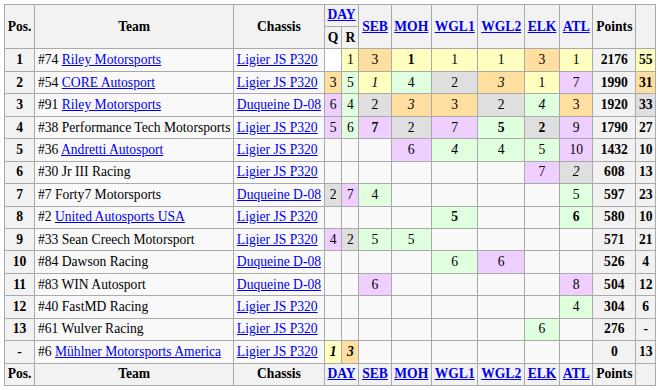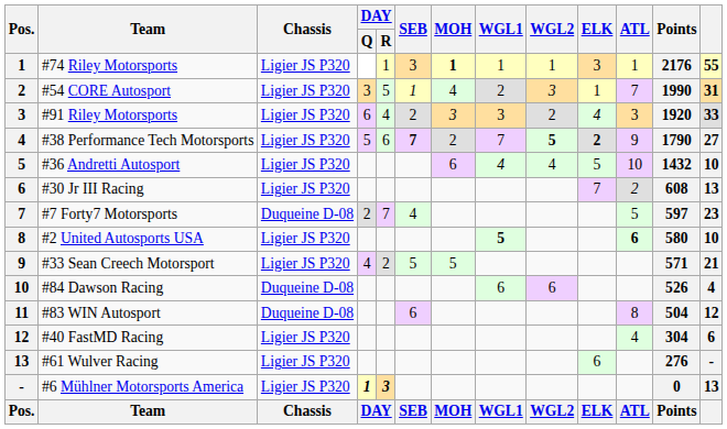#91 Riley Motorsports | Chassis: Duqueine D-08 -> Ligier JS P320
